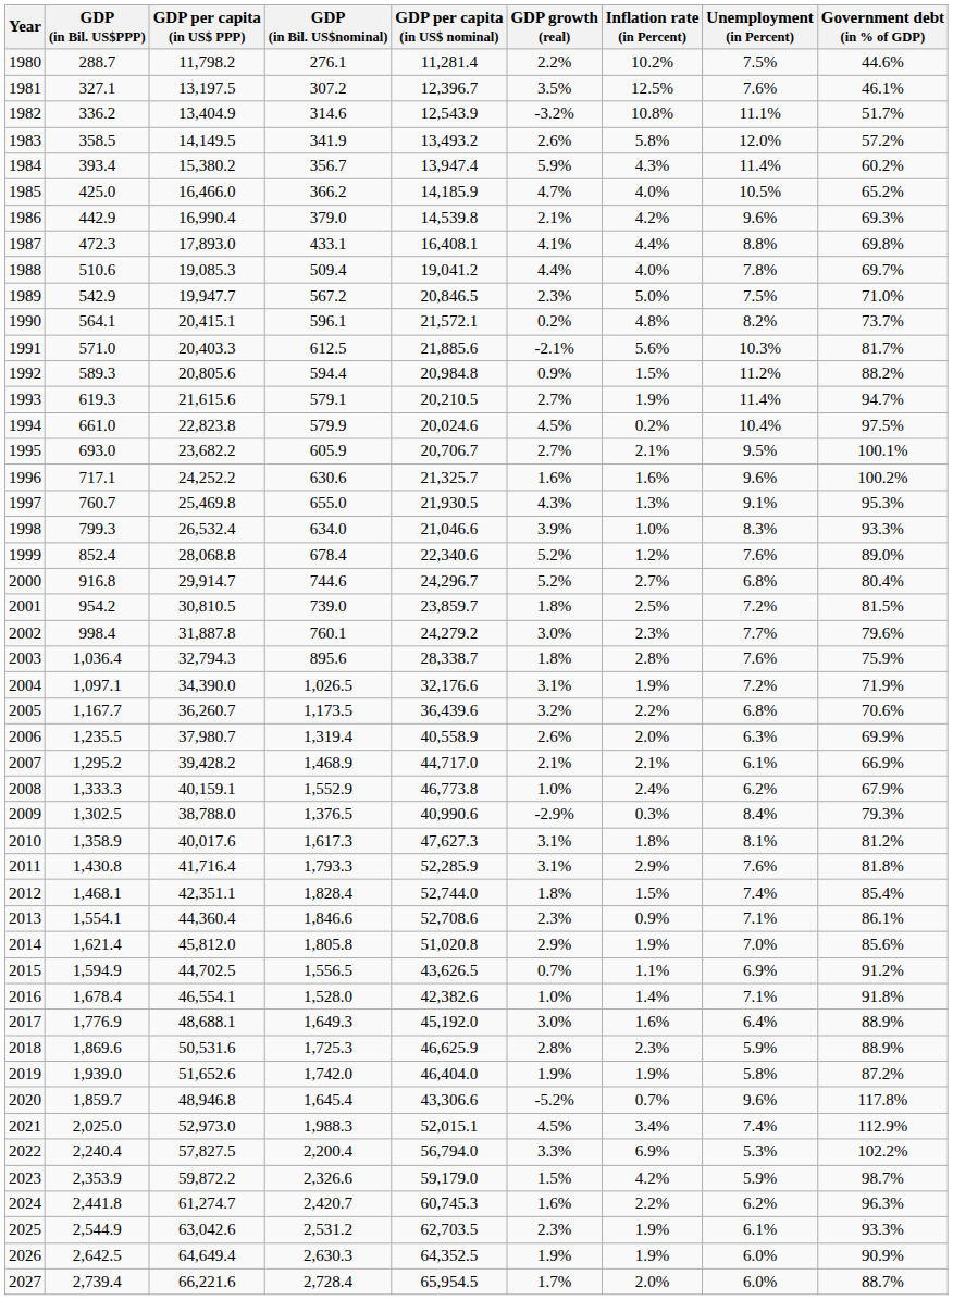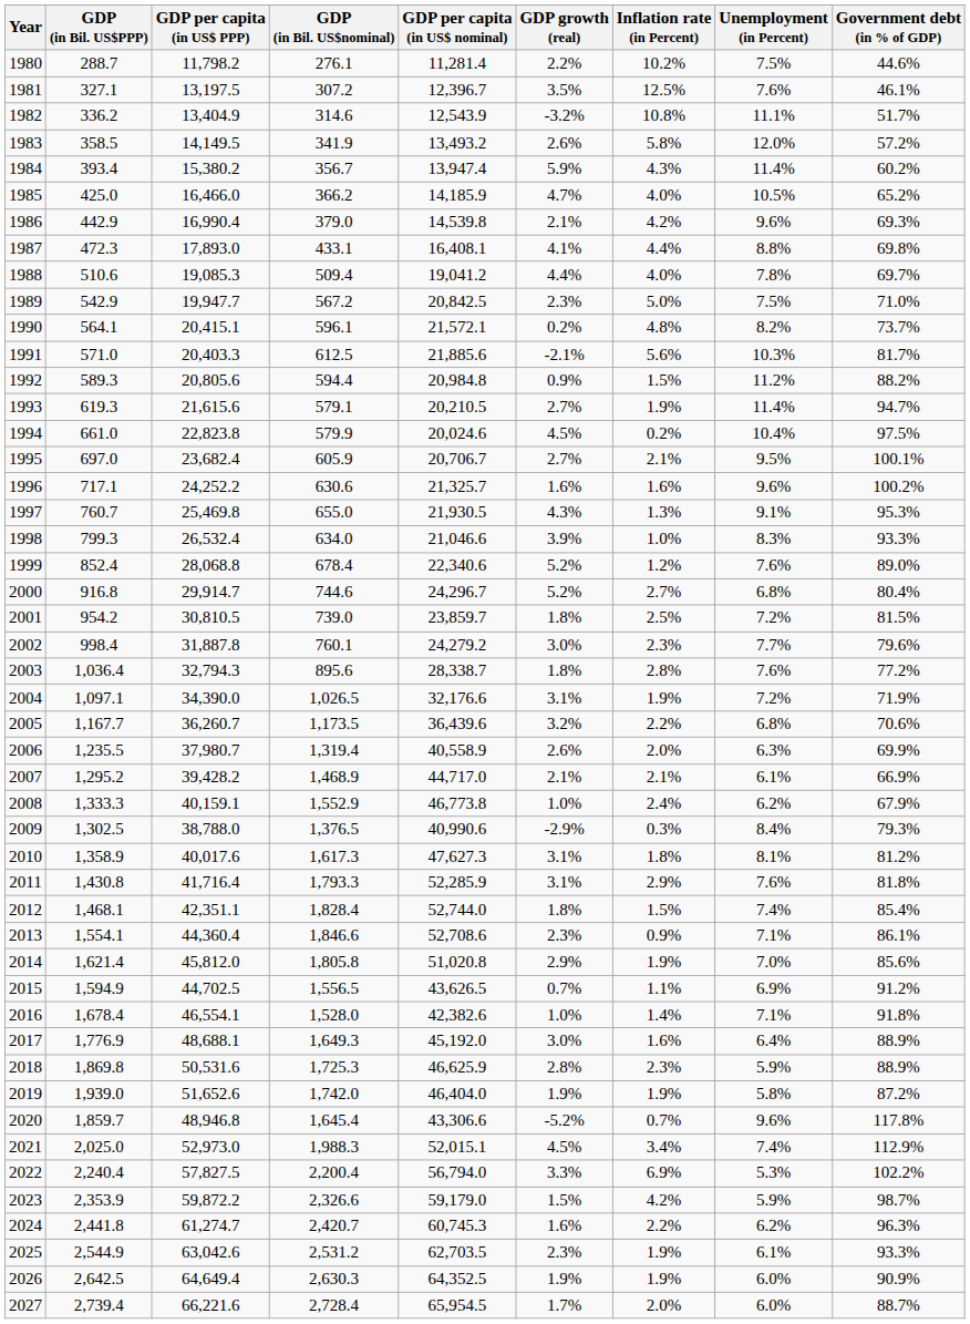1989 | GDP per capita (in US$ nominal): 20,846.5 -> 20,842.5
1995 | GDP (in Bil. US$PPP): 693.0 -> 697.0
1995 | GDP per capita (in US$ PPP): 23,682.2 -> 23,682.4
2003 | Government debt (in % of GDP): 75.9% -> 77.2%
2018 | GDP (in Bil. US$PPP): 1,869.6 -> 1,869.8
